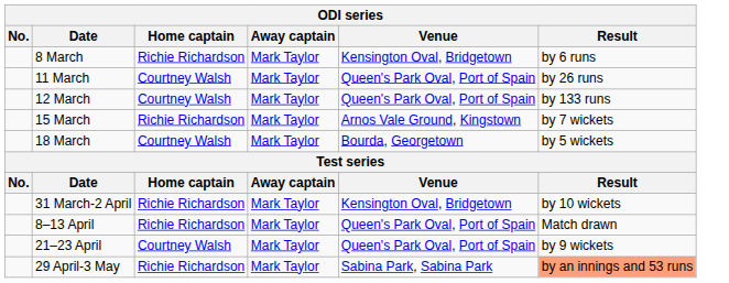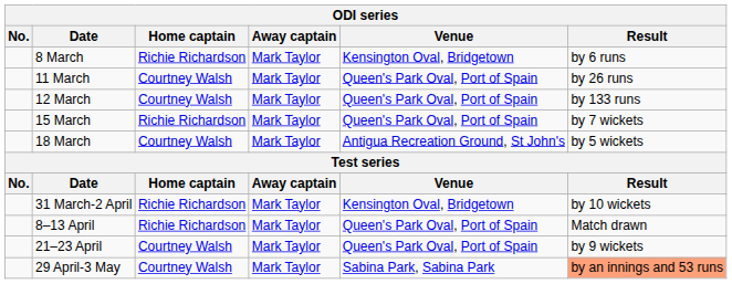15 March | Venue: Arnos Vale Ground, Kingstown -> Queen's Park Oval, Port of Spain
18 March | Venue: Bourda, Georgetown -> Antigua Recreation Ground, St John's
29 April-3 May | Home captain: Richie Richardson -> Courtney Walsh
